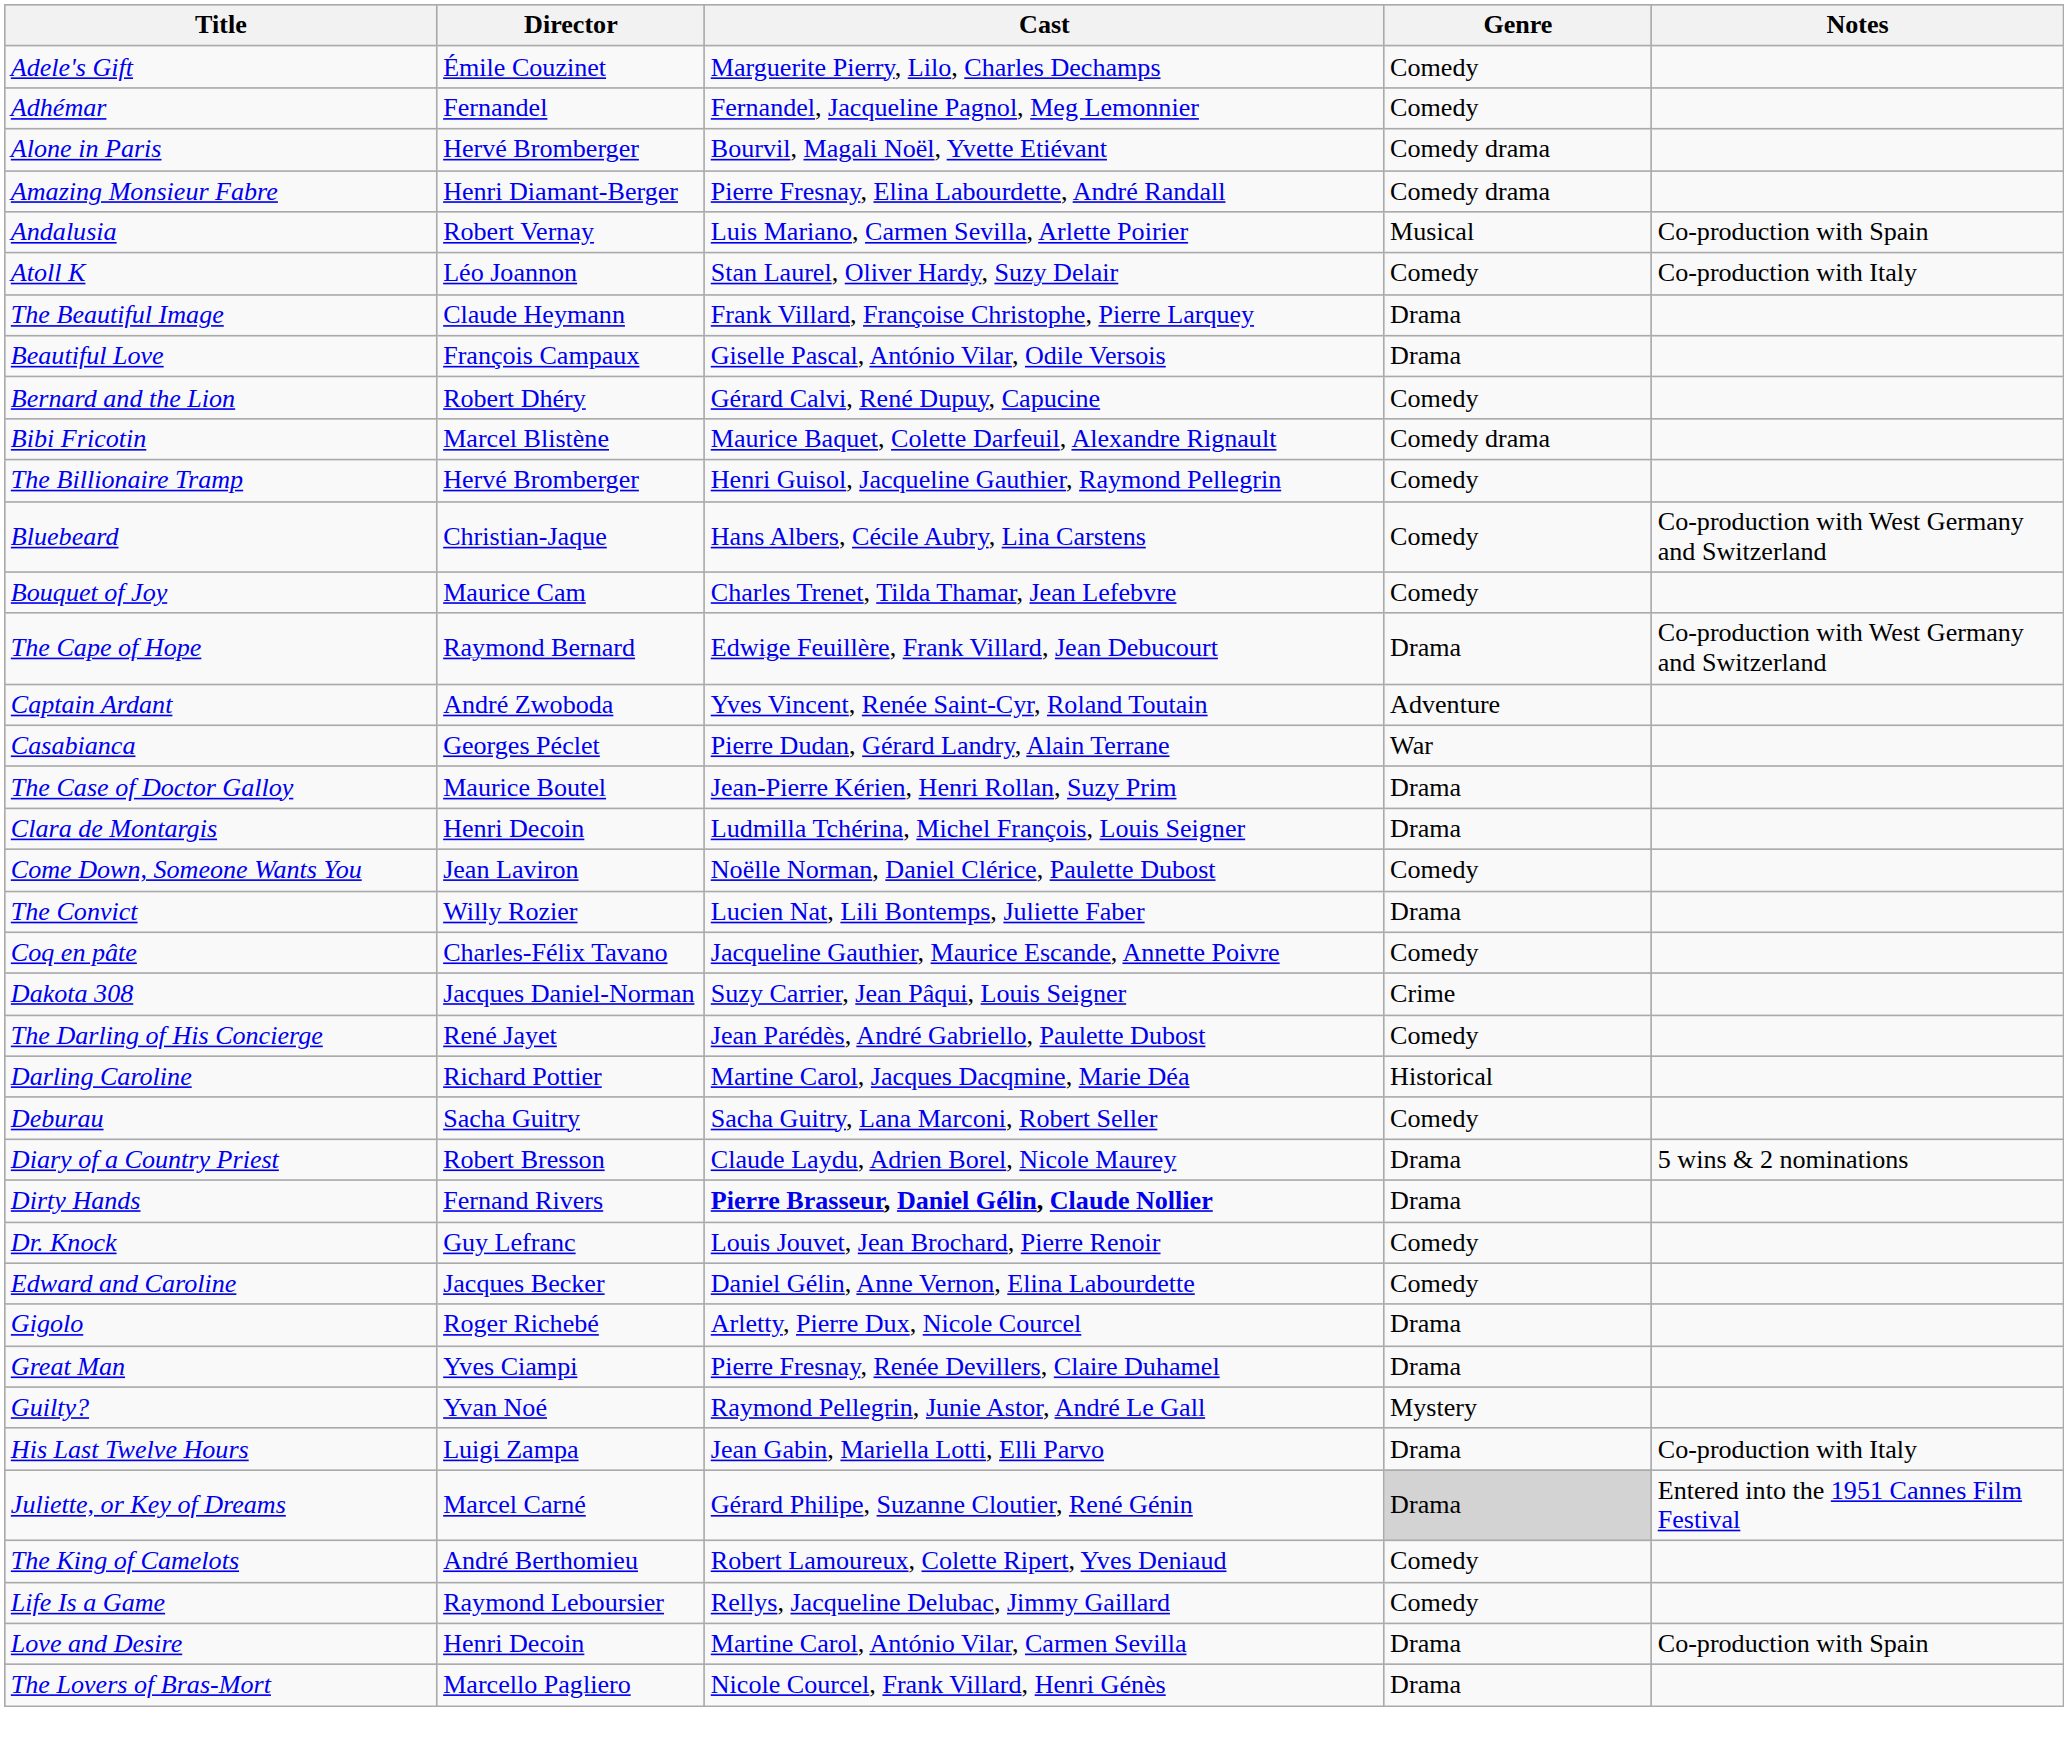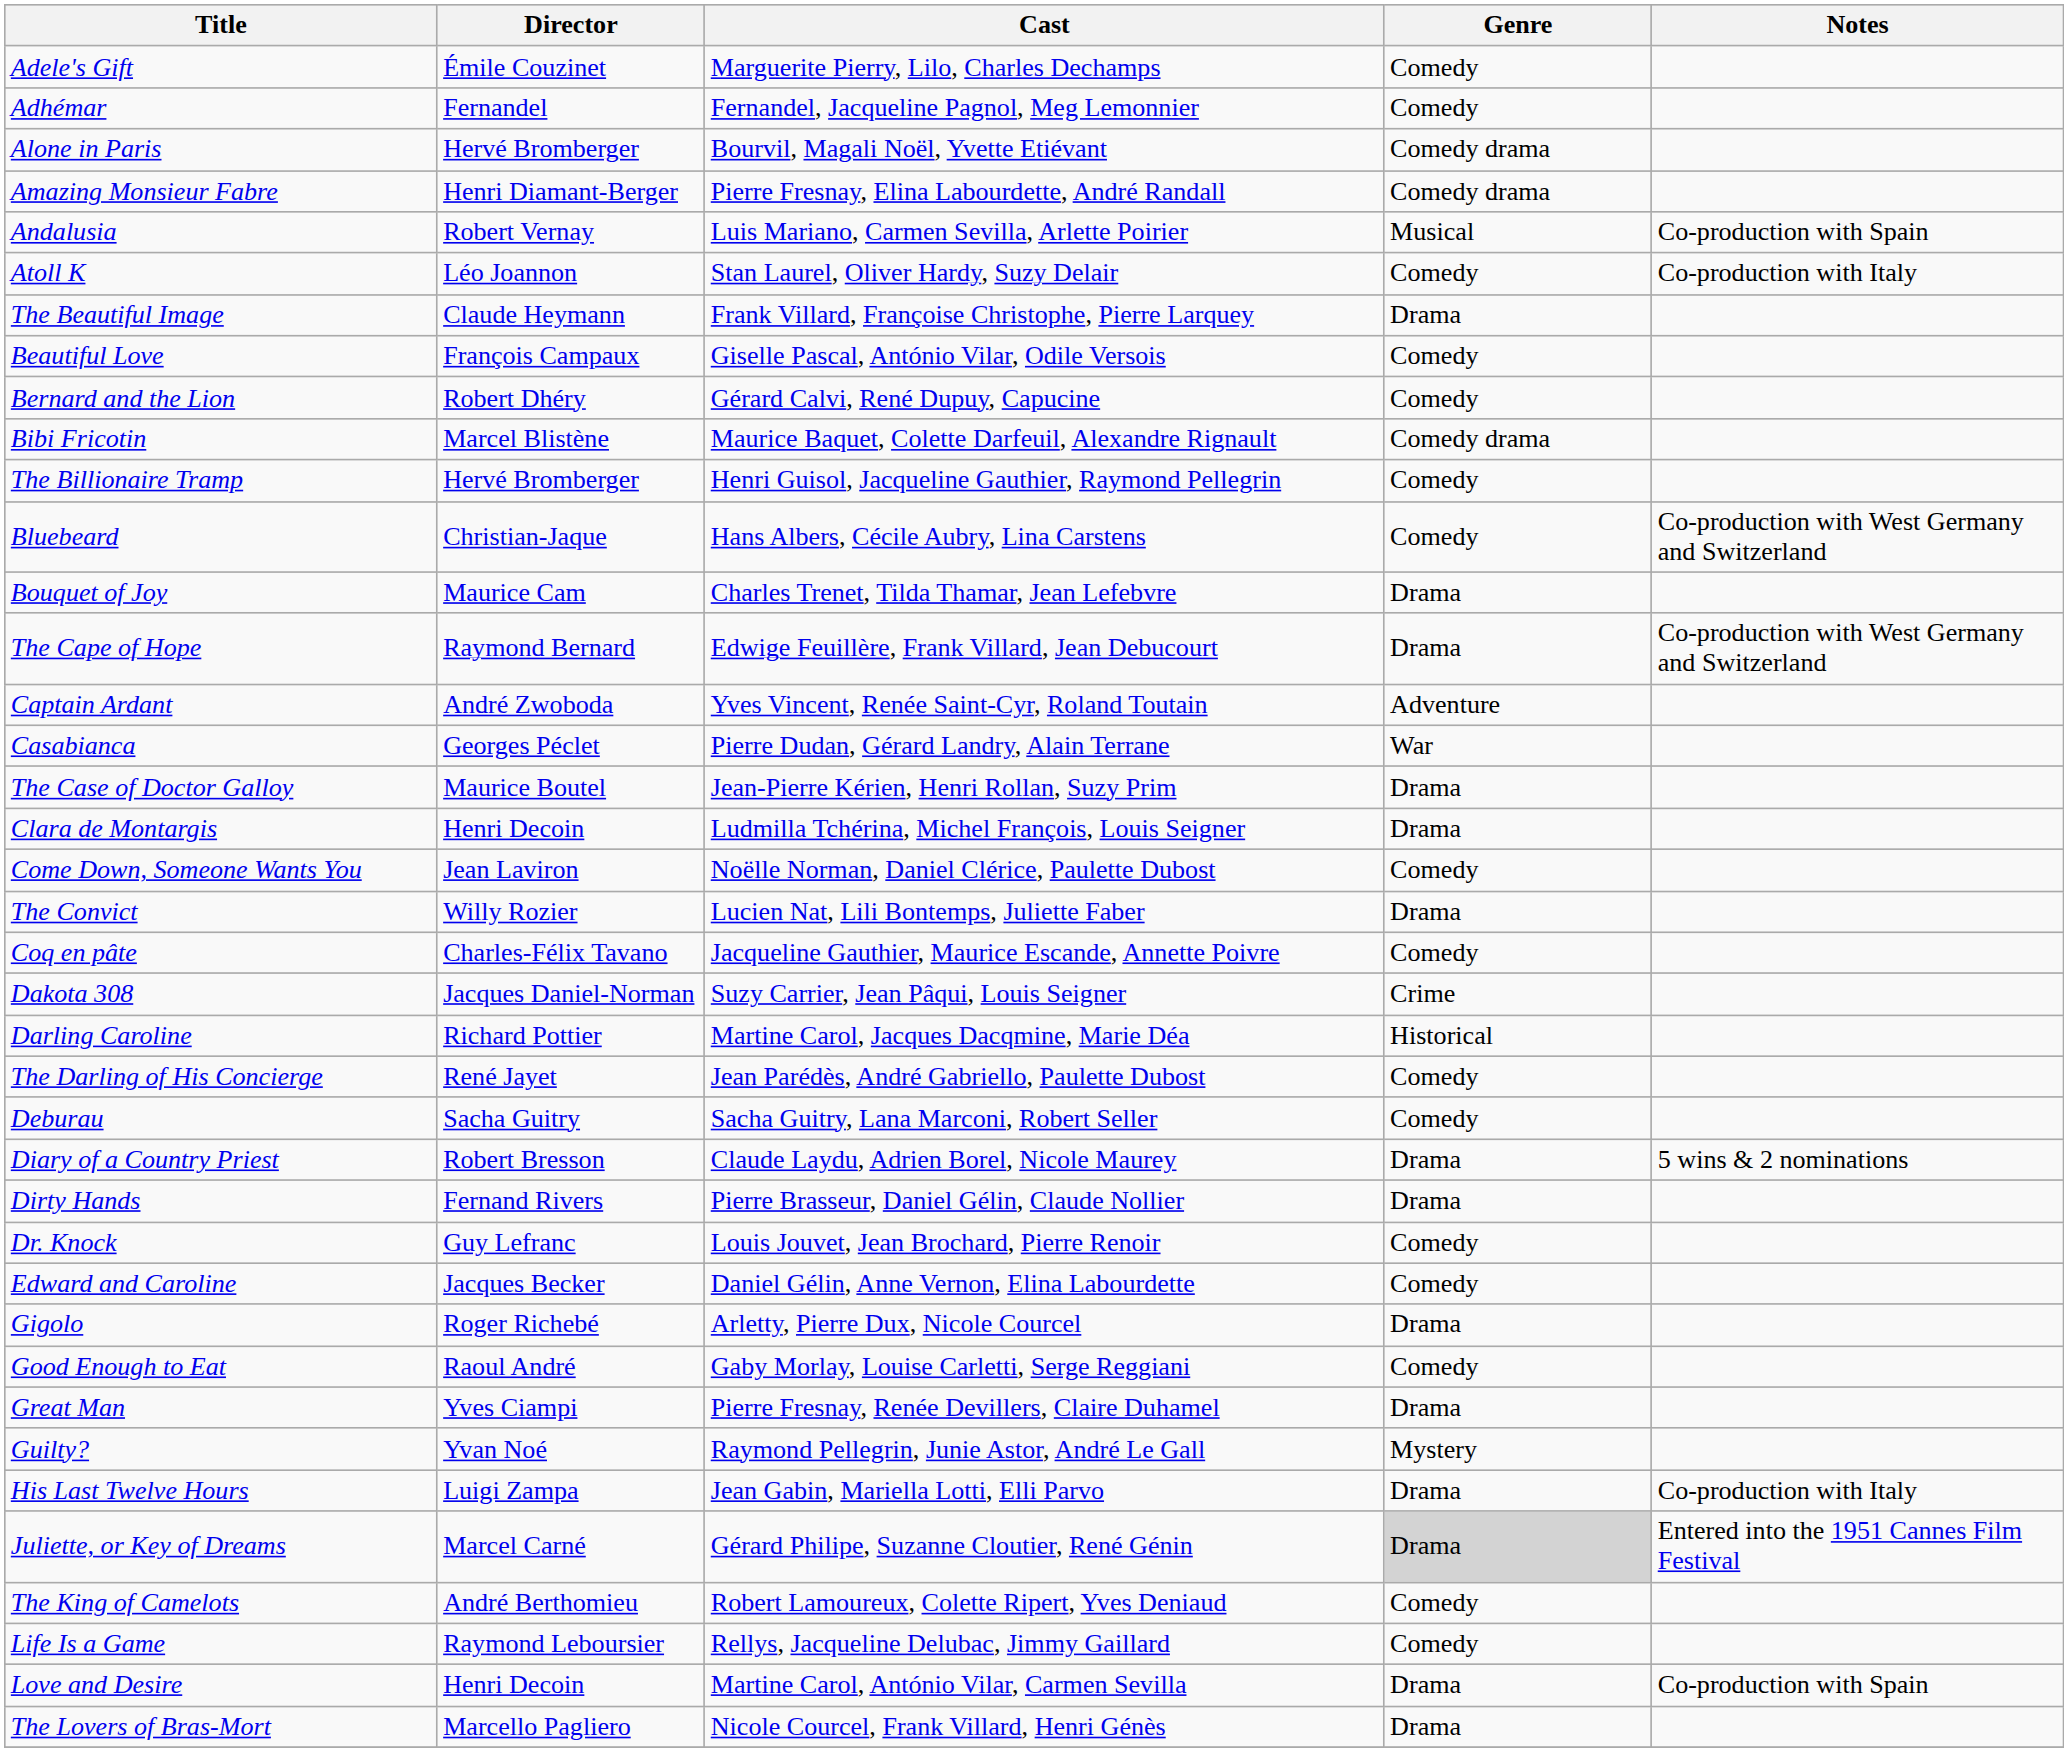Beautiful Love | Genre: Drama -> Comedy
Bouquet of Joy | Genre: Comedy -> Drama
rows swapped: Darling Caroline <-> The Darling of His Concierge
Dirty Hands | Cast: bold -> normal
+ row: Good Enough to Eat | Raoul André | Gaby Morlay, Louise Carletti, Serge Reggiani | Comedy
